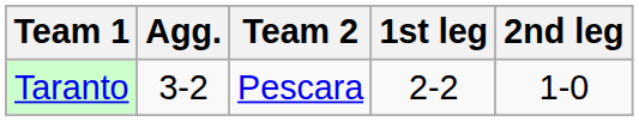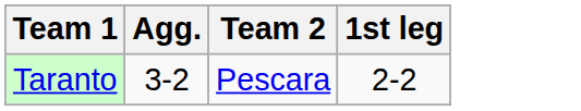- column: 2nd leg | 1-0
